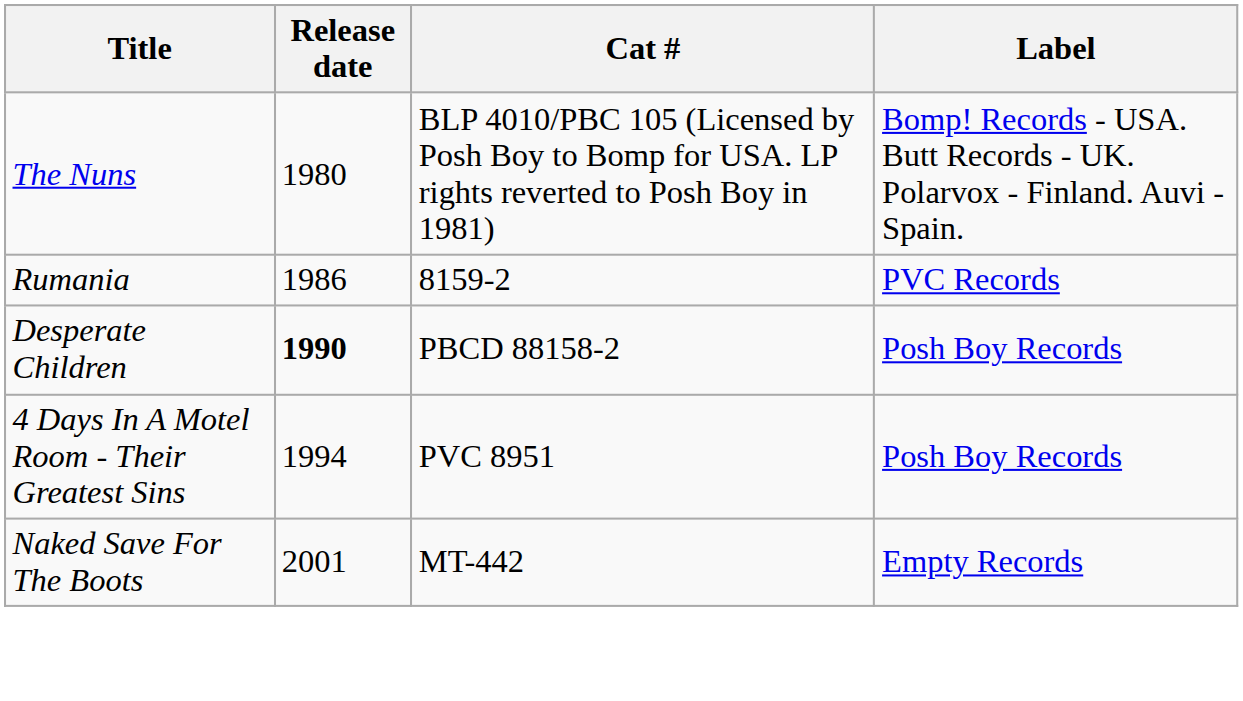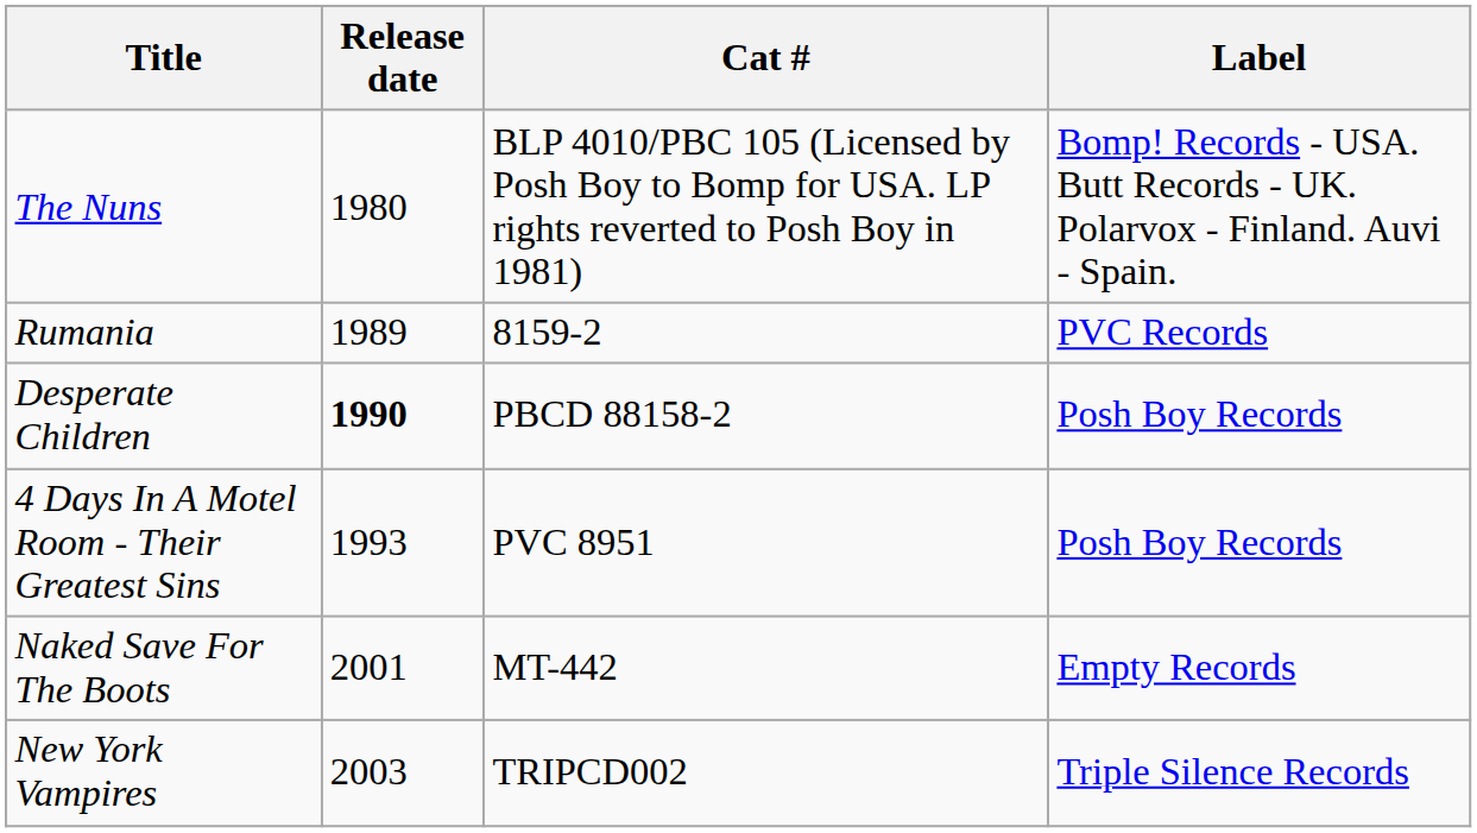Rumania | Release date: 1986 -> 1989
4 Days In A Motel Room - Their Greatest Sins | Release date: 1994 -> 1993
+ row: New York Vampires | 2003 | TRIPCD002 | Triple Silence Records
